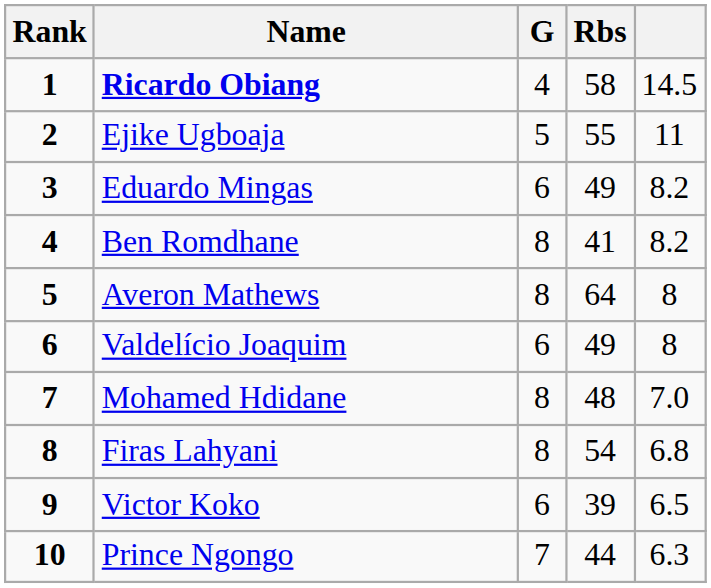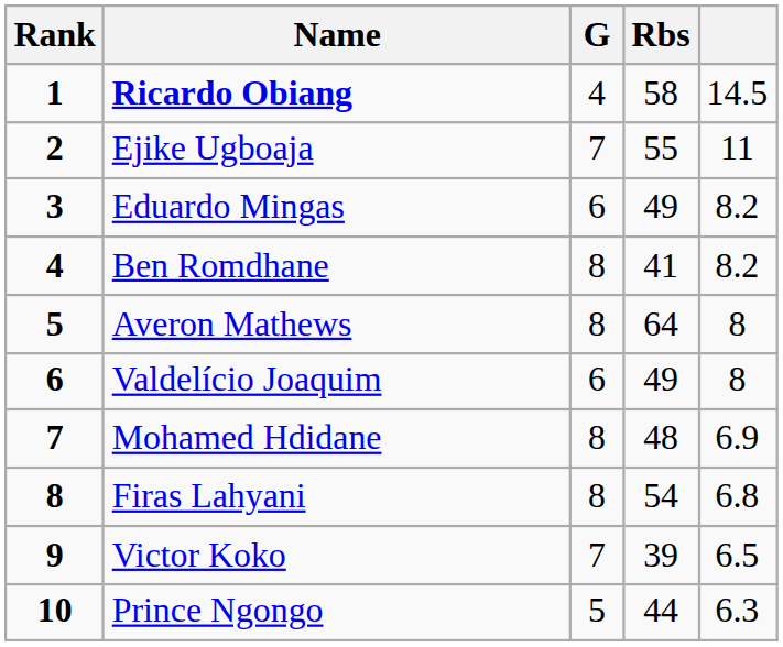Ejike Ugboaja | G: 5 -> 7
Mohamed Hdidane | column 5: 7.0 -> 6.9
Victor Koko | G: 6 -> 7
Prince Ngongo | G: 7 -> 5
